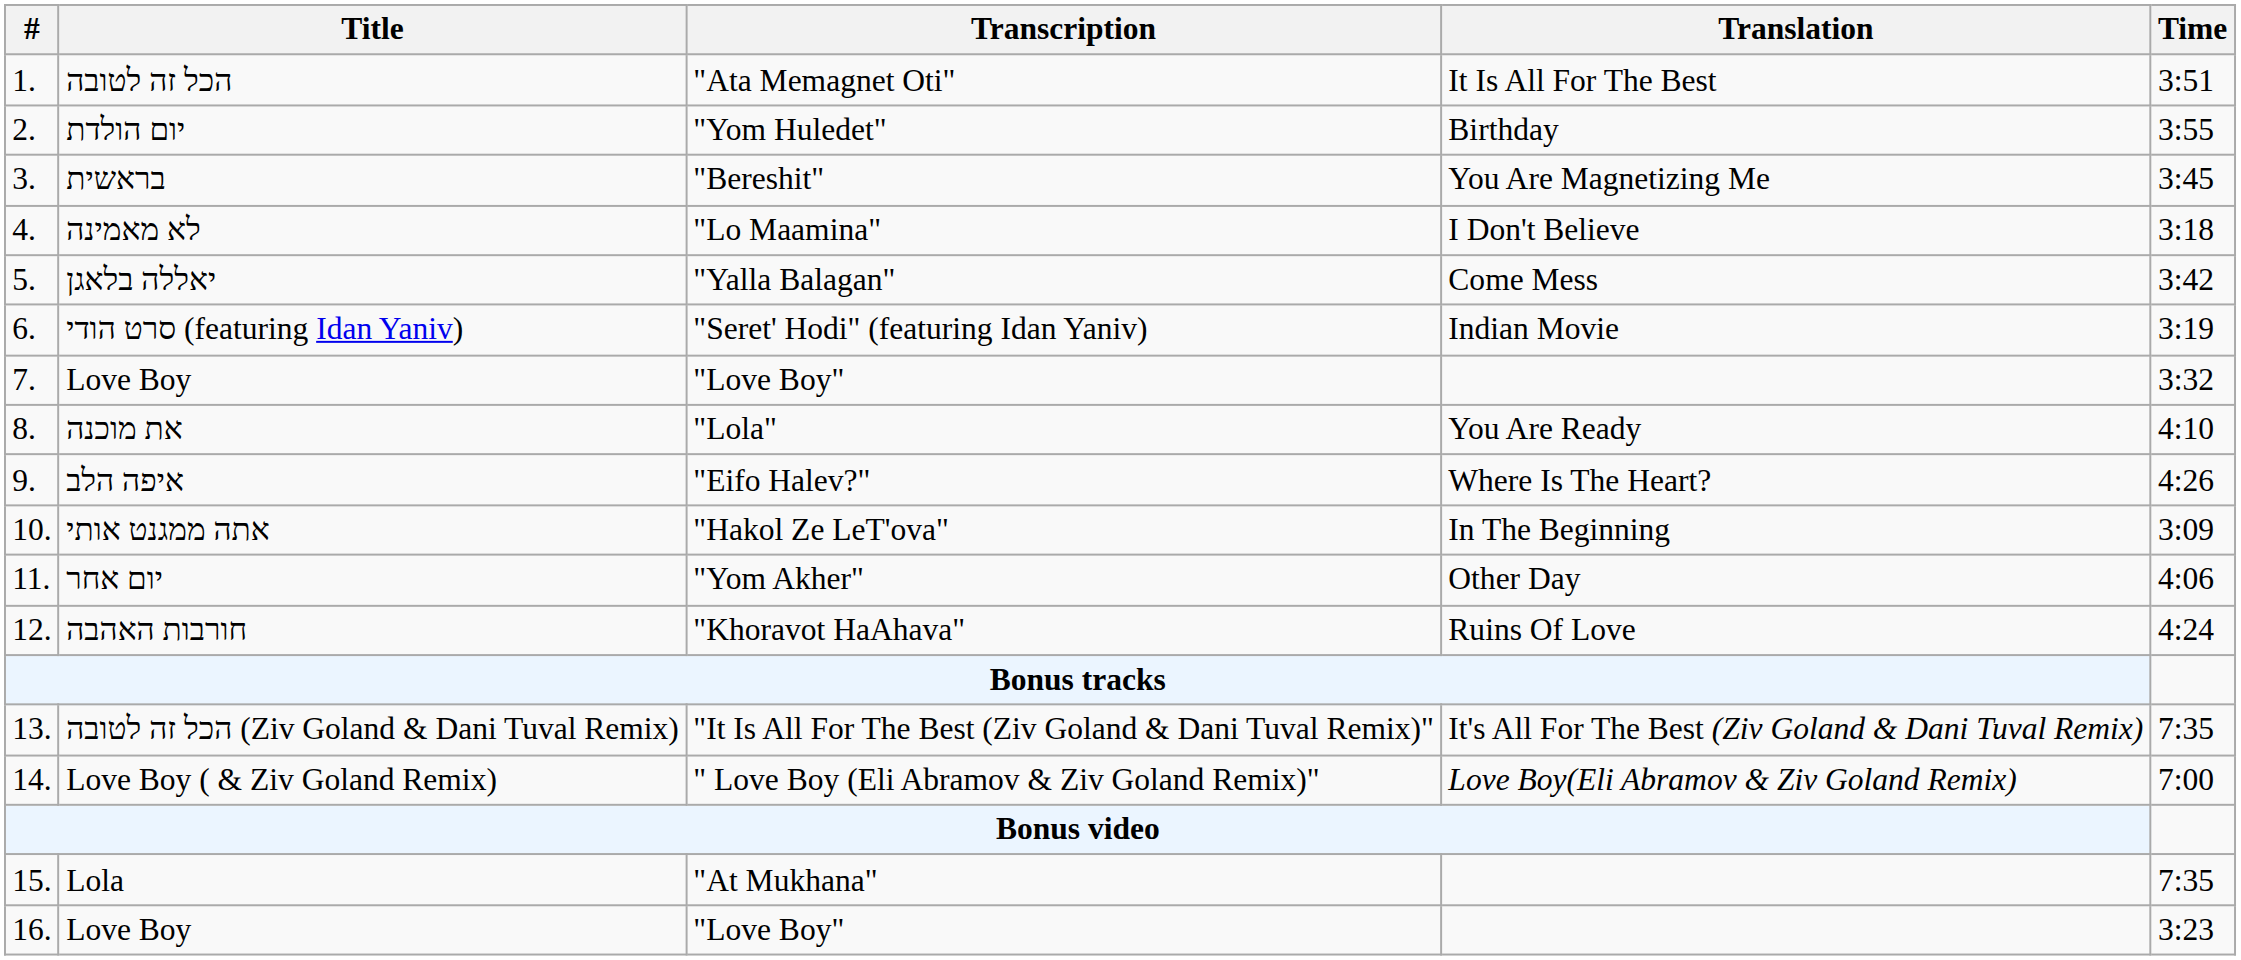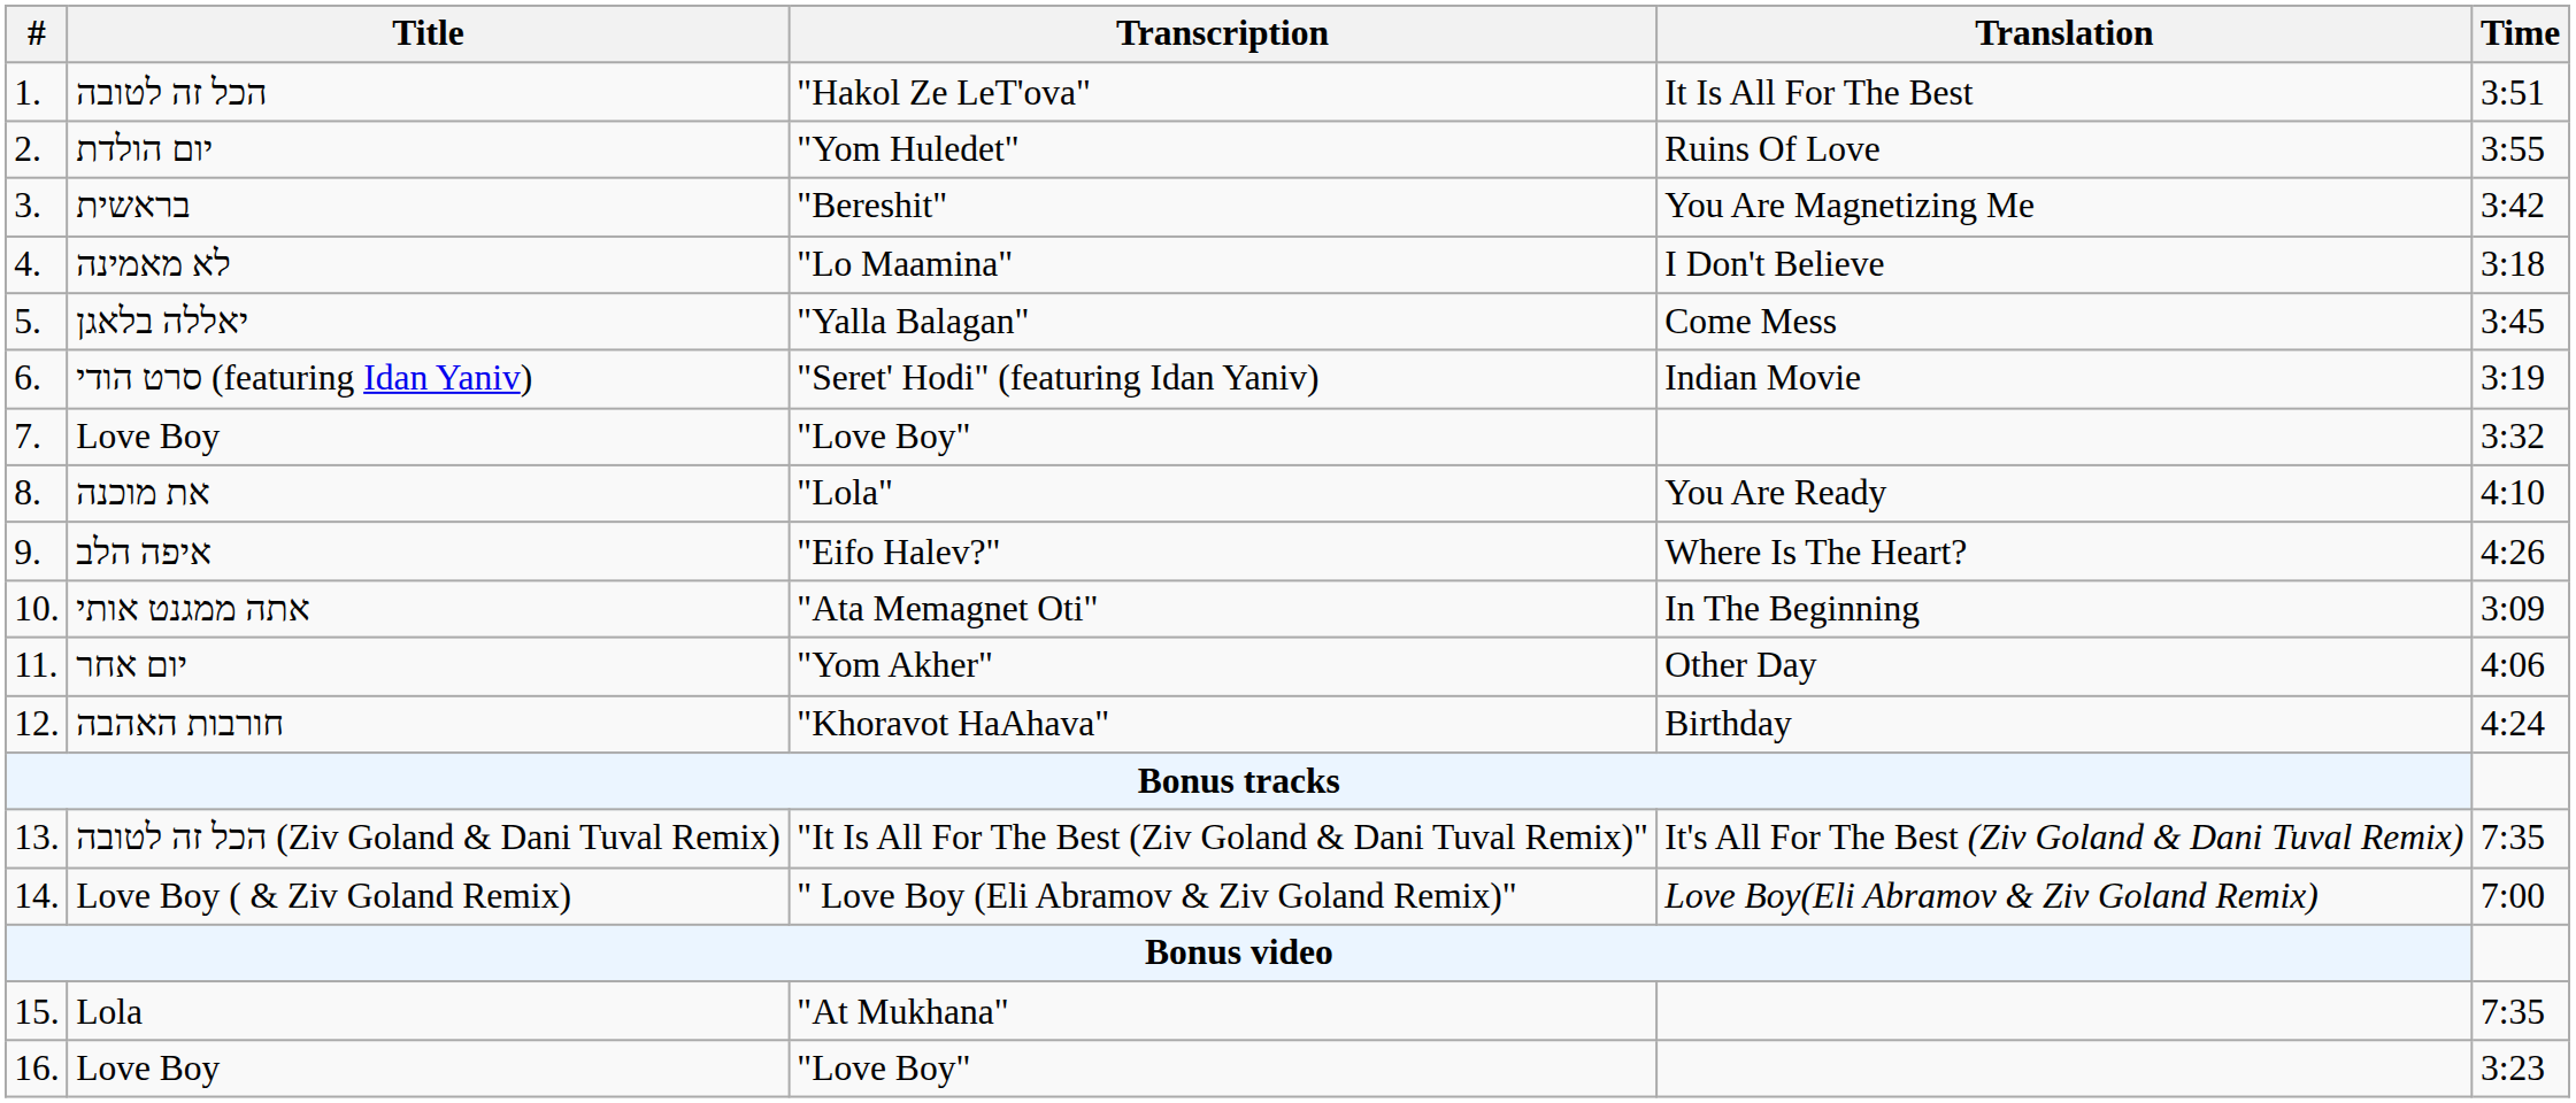הכל זה לטובה | Transcription: "Ata Memagnet Oti" -> "Hakol Ze LeT'ova"
יום הולדת | Translation: Birthday -> Ruins Of Love
בראשית | Time: 3:45 -> 3:42
יאללה בלאגן | Time: 3:42 -> 3:45
אתה ממגנט אותי | Transcription: "Hakol Ze LeT'ova" -> "Ata Memagnet Oti"
חורבות האהבה | Translation: Ruins Of Love -> Birthday
